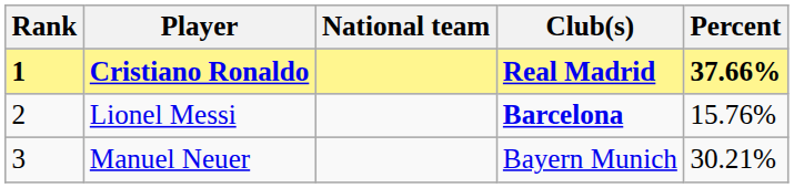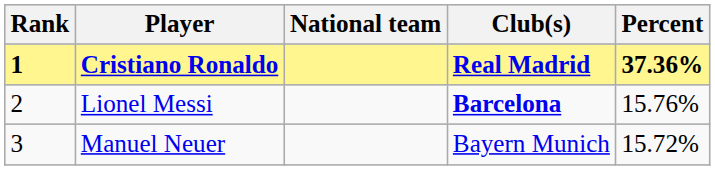Cristiano Ronaldo | Percent: 37.66% -> 37.36%
Manuel Neuer | Percent: 30.21% -> 15.72%
